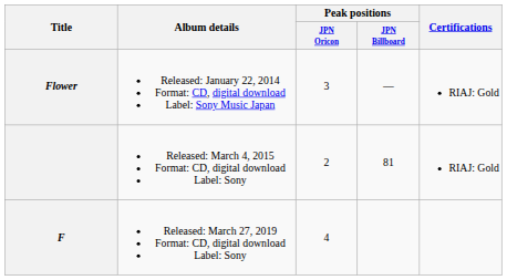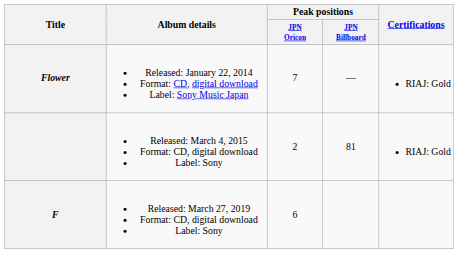Flower | Peak positions / JPN Oricon: 3 -> 7
F | Peak positions / JPN Oricon: 4 -> 6
